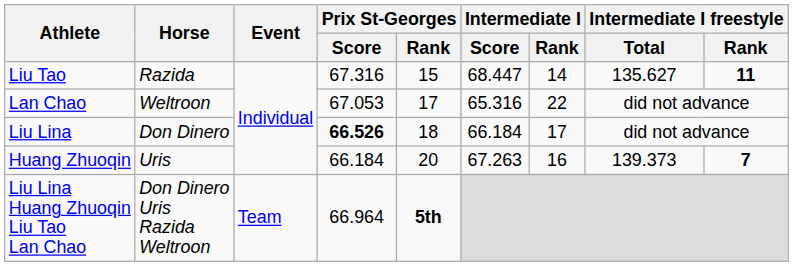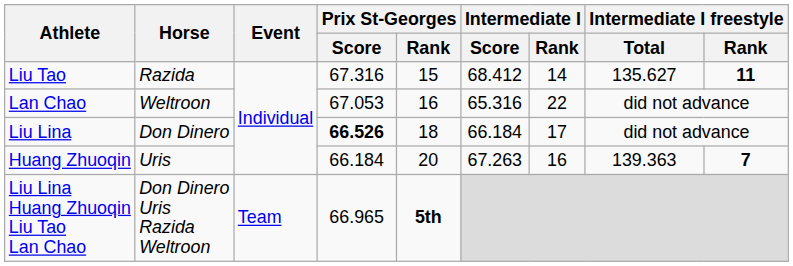Liu Tao | Intermediate I / Score: 68.447 -> 68.412
Lan Chao | Prix St-Georges / Rank: 17 -> 16
Huang Zhuoqin | Intermediate I freestyle / Total: 139.373 -> 139.363
Liu Lina Huang Zhuoqin Liu Tao Lan Chao | Prix St-Georges / Score: 66.964 -> 66.965
